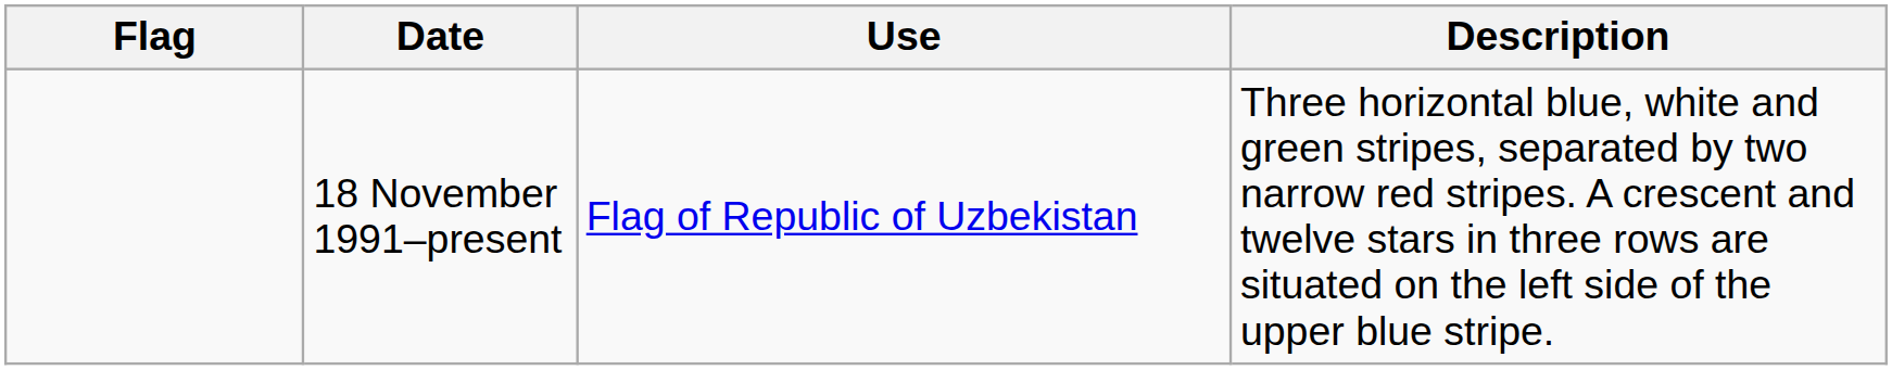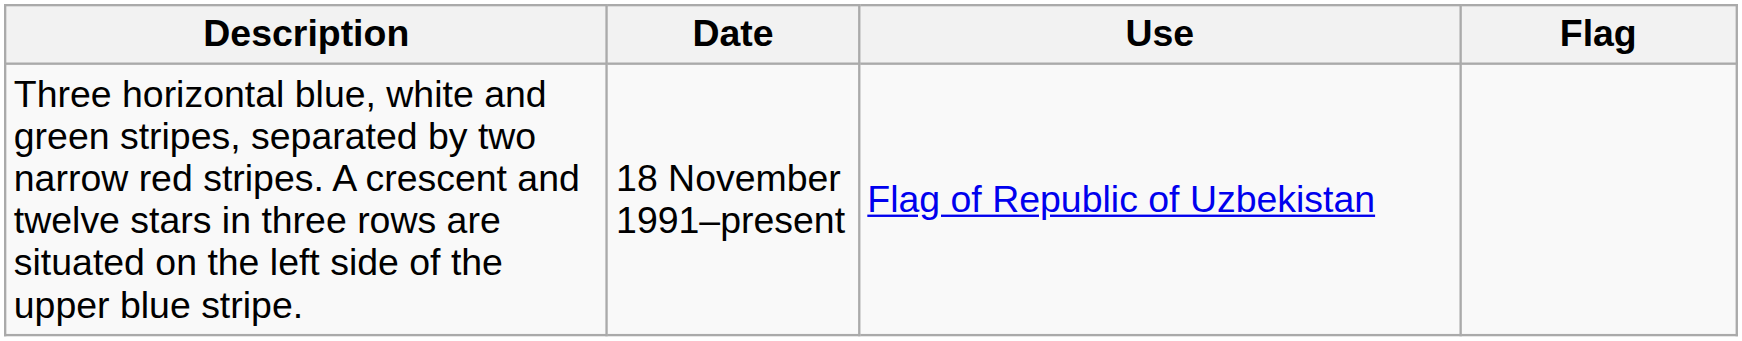columns swapped: Flag <-> Description
